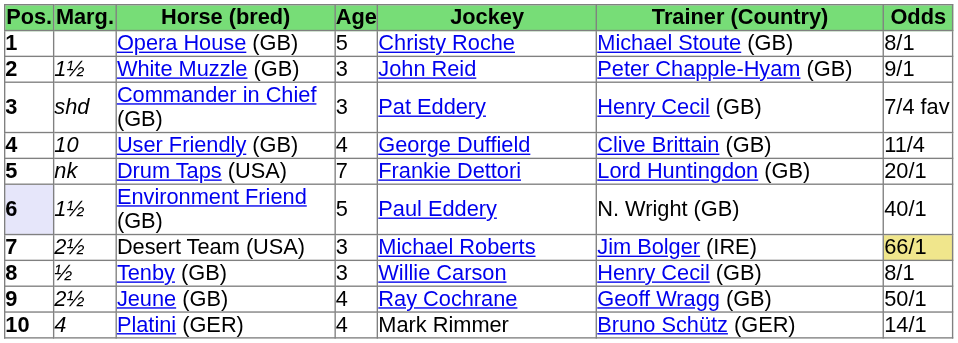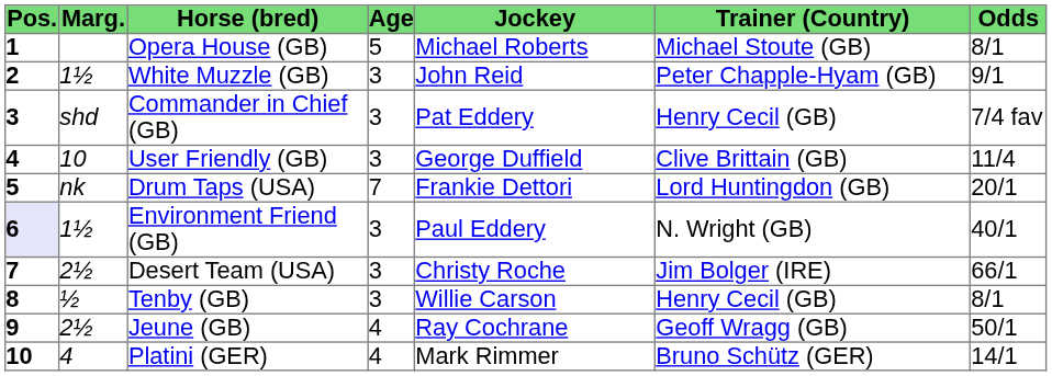Opera House (GB) | Jockey: Christy Roche -> Michael Roberts
User Friendly (GB) | Age: 4 -> 3
Environment Friend (GB) | Age: 5 -> 3
Desert Team (USA) | Jockey: Michael Roberts -> Christy Roche
Desert Team (USA) | Odds: khaki background -> no background
